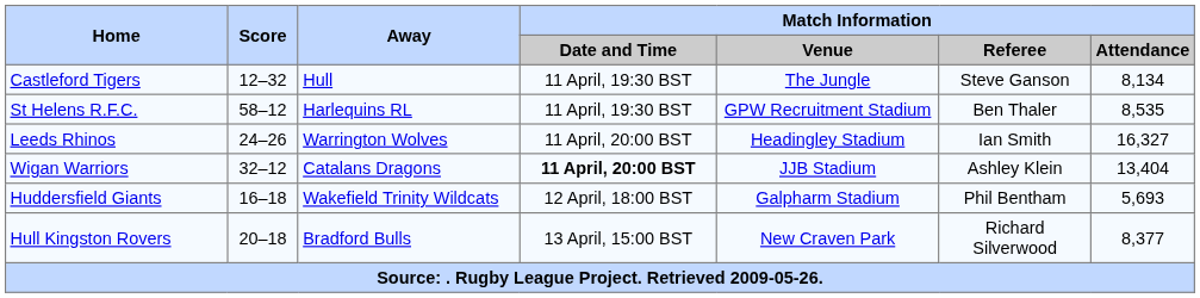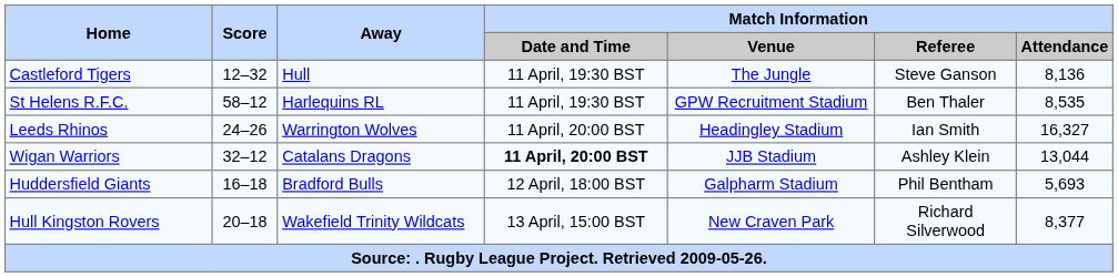Castleford Tigers | Match Information / Attendance: 8,134 -> 8,136
Wigan Warriors | Match Information / Attendance: 13,404 -> 13,044
Huddersfield Giants | Away: Wakefield Trinity Wildcats -> Bradford Bulls
Hull Kingston Rovers | Away: Bradford Bulls -> Wakefield Trinity Wildcats
